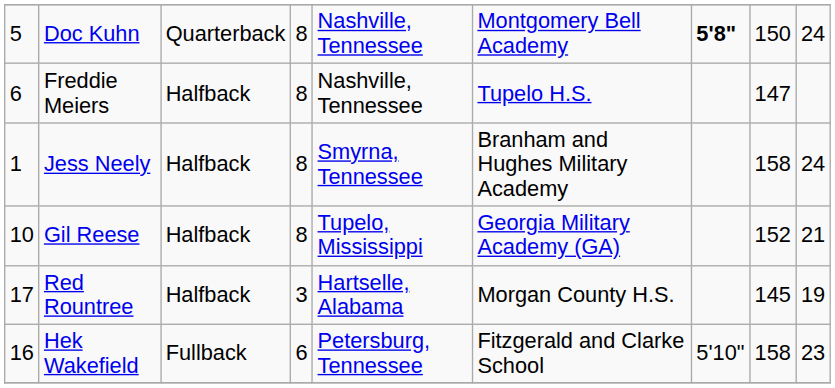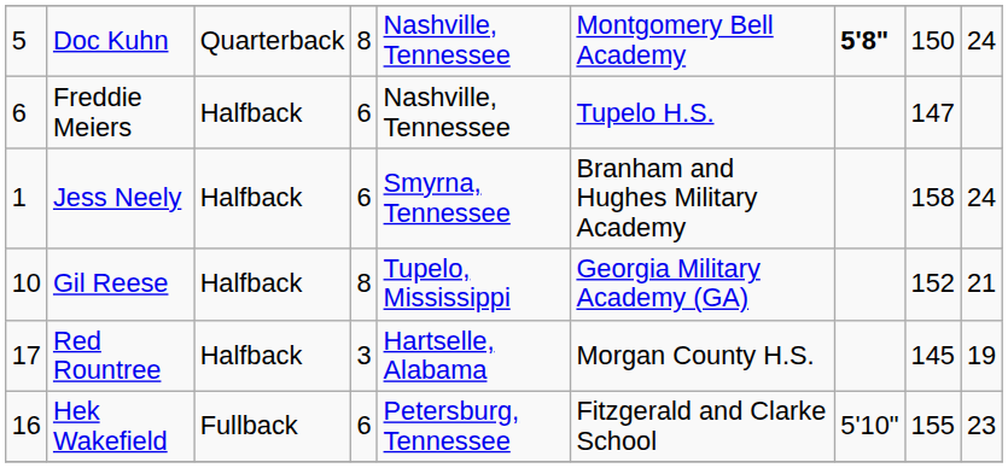Freddie Meiers | column 4: 8 -> 6
Jess Neely | column 4: 8 -> 6
Hek Wakefield | column 8: 158 -> 155
